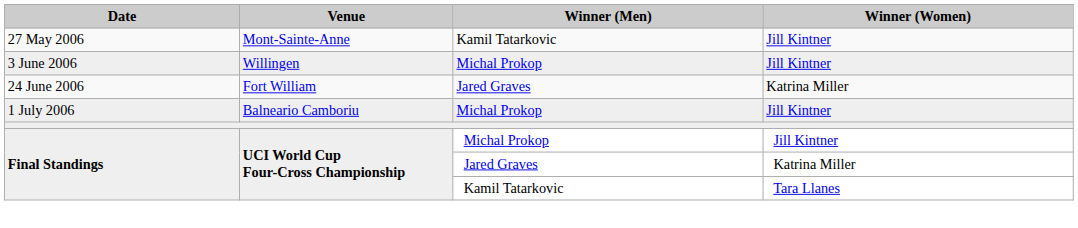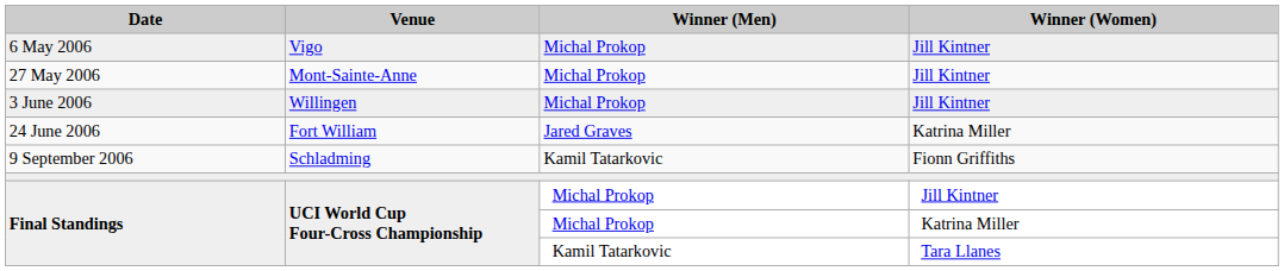+ row: 6 May 2006 | Vigo | Michal Prokop | Jill Kintner
27 May 2006 | Winner (Men): Kamil Tatarkovic -> Michal Prokop
- row: 1 July 2006 | Balneario Camboriu | Michal Prokop | Jill Kintner
+ row: 9 September 2006 | Schladming | Kamil Tatarkovic | Fionn Griffiths
Final Standings / Katrina Miller | Winner (Men): Jared Graves -> Michal Prokop
